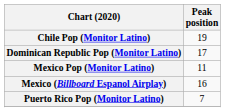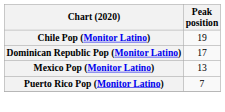Mexico Pop (Monitor Latino) | Peak position: 11 -> 13
- row: Mexico (Billboard Espanol Airplay) | 16
